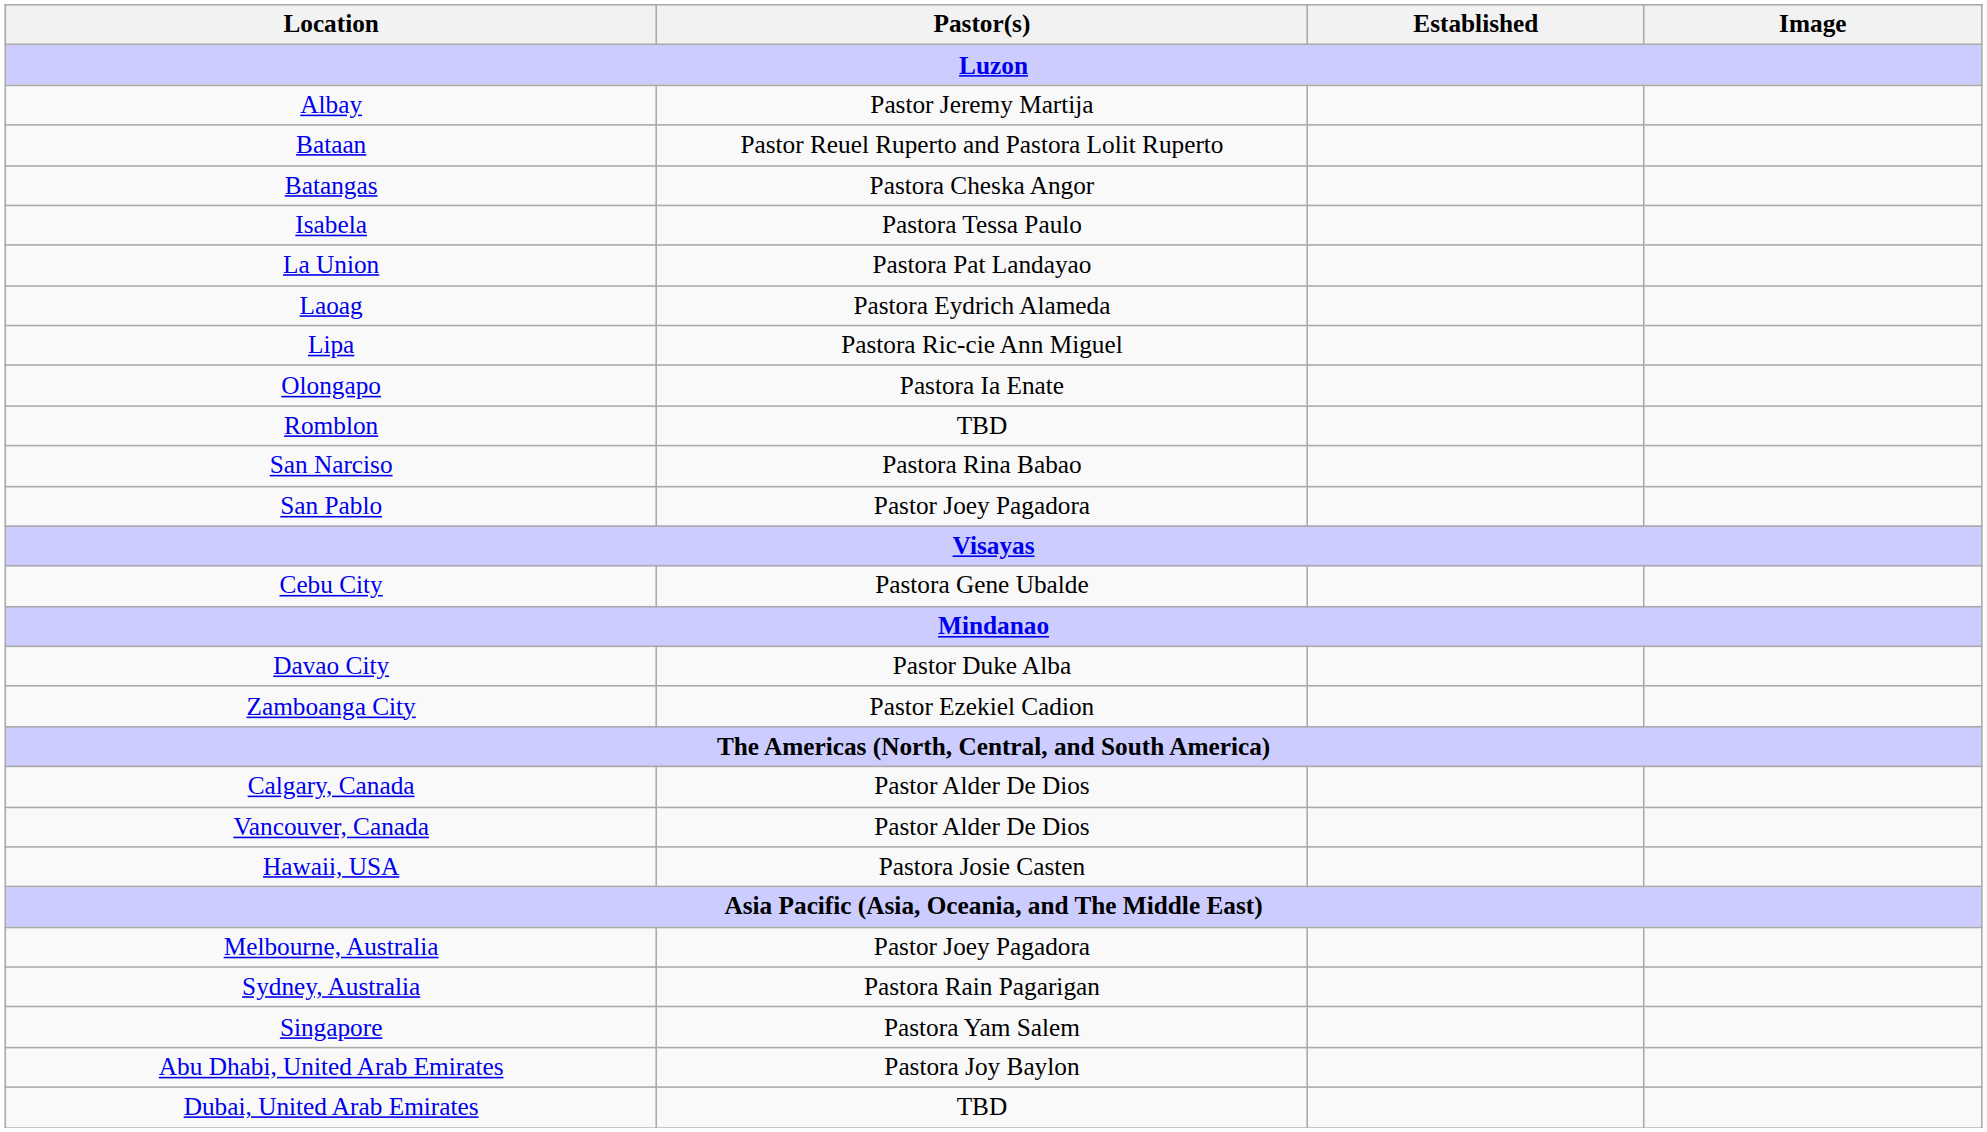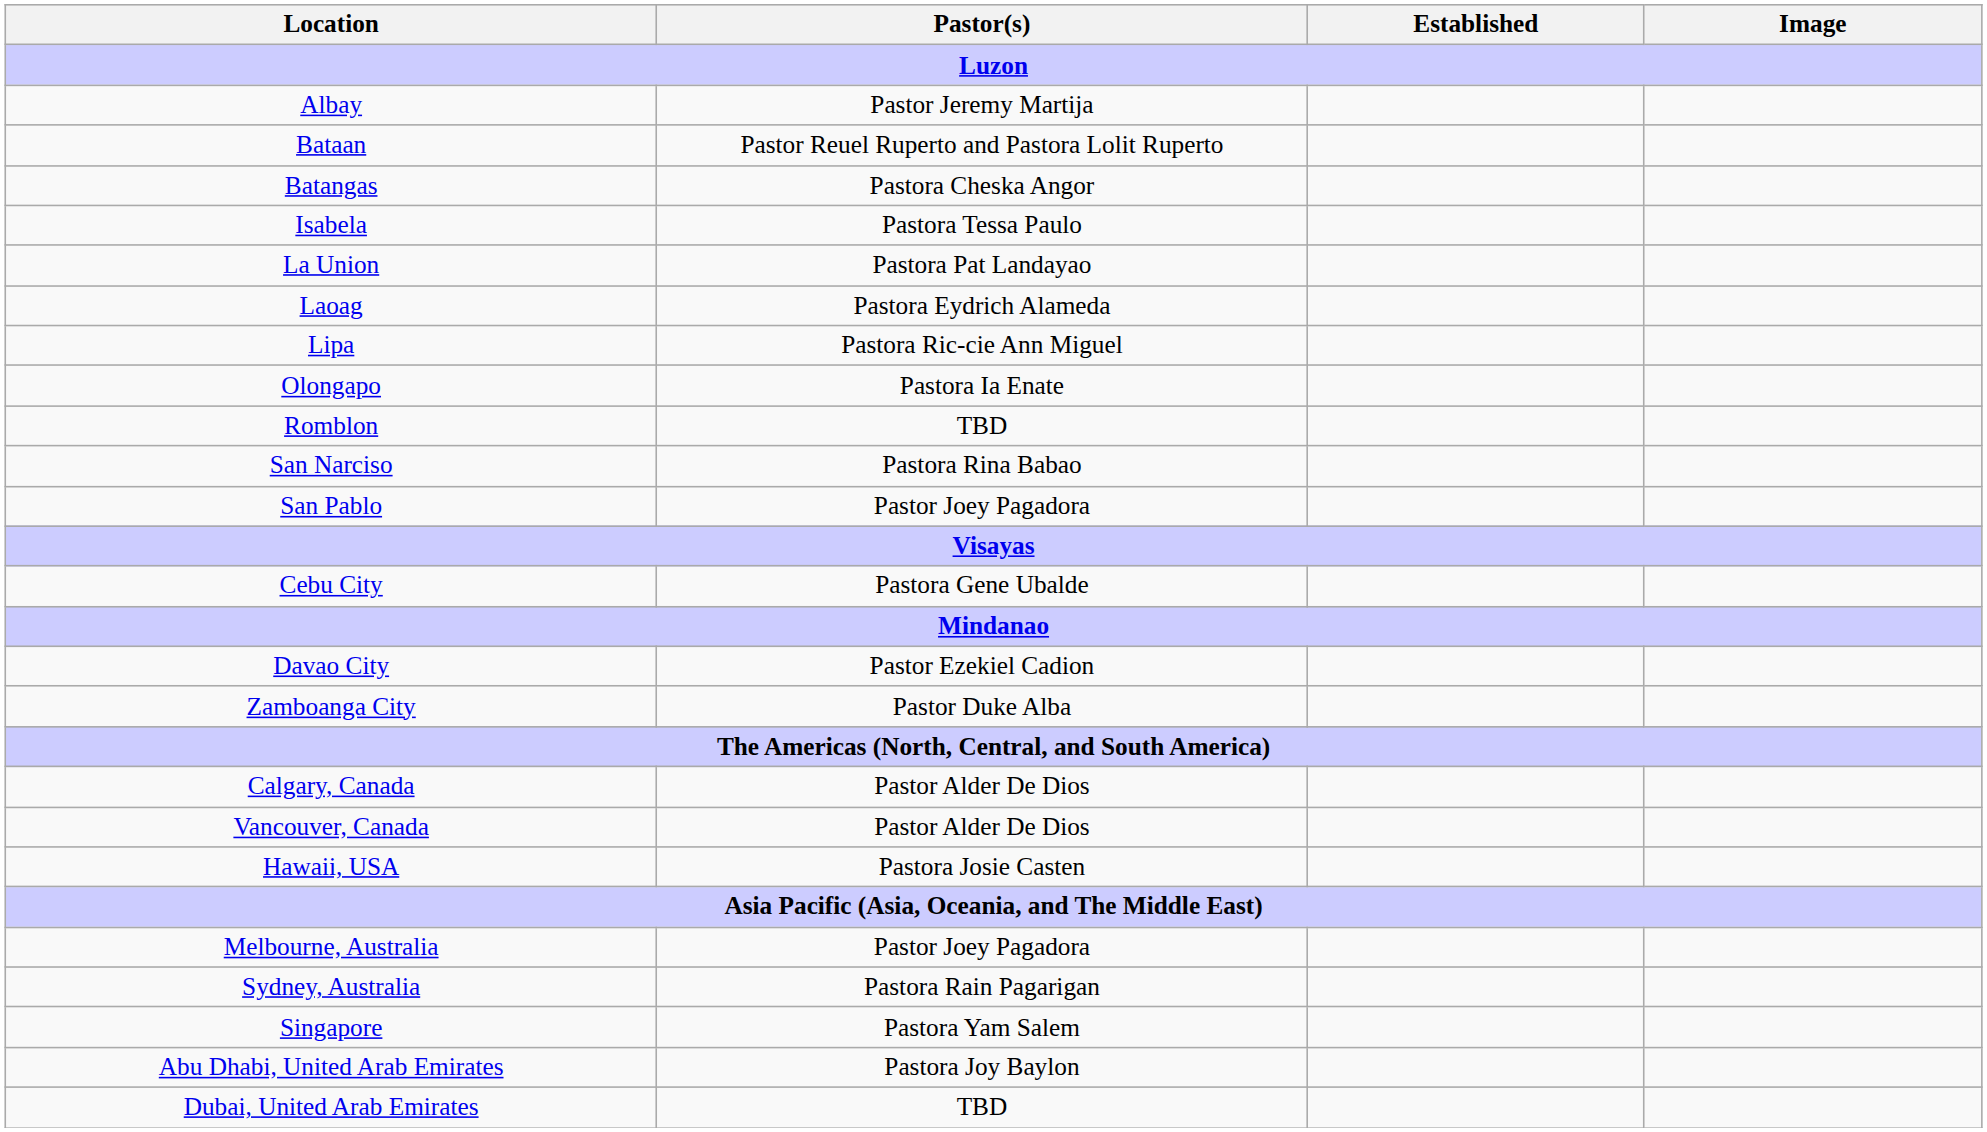Davao City | Pastor(s): Pastor Duke Alba -> Pastor Ezekiel Cadion
Zamboanga City | Pastor(s): Pastor Ezekiel Cadion -> Pastor Duke Alba
